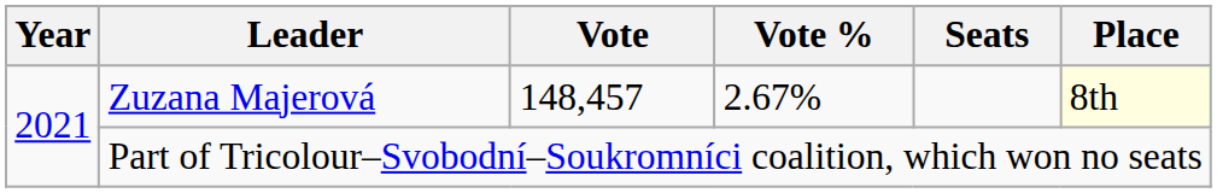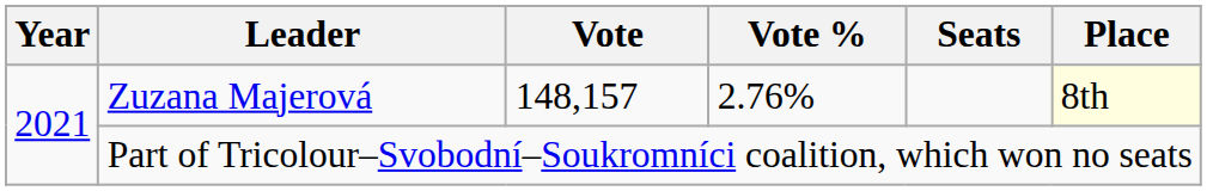Zuzana Majerová | Vote: 148,457 -> 148,157
Zuzana Majerová | Vote %: 2.67% -> 2.76%
